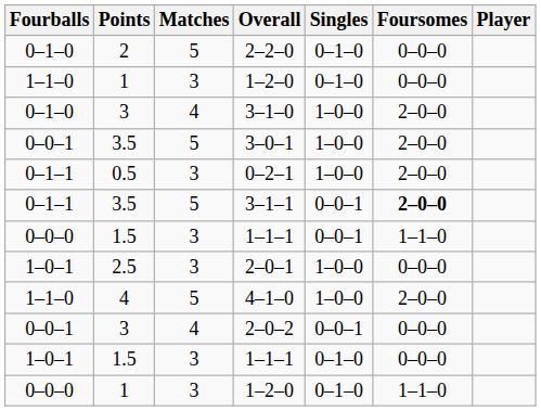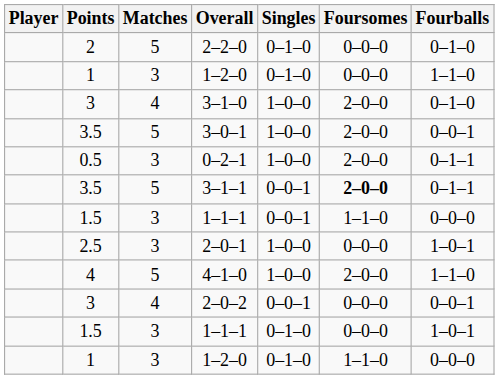columns swapped: Player <-> Fourballs
